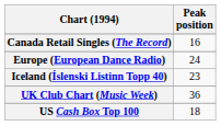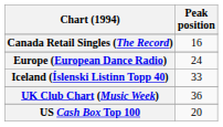Iceland (Íslenski Listinn Topp 40) | Peak position: 23 -> 33
US Cash Box Top 100 | Peak position: 18 -> 20
